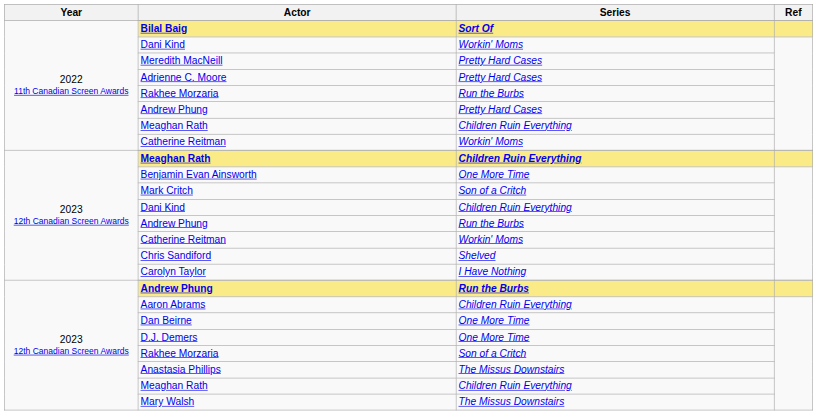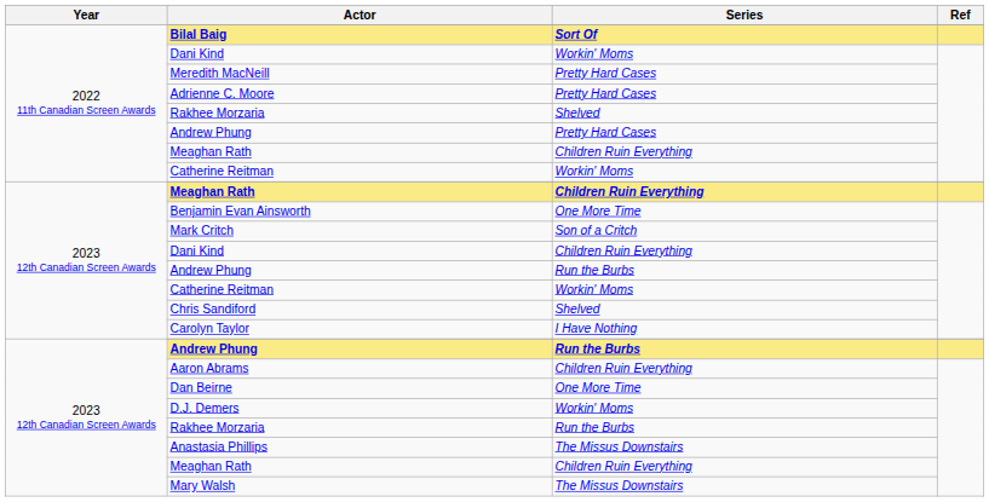2022 11th Canadian Screen Awards / Rakhee Morzaria | Series: Run the Burbs -> Shelved
D.J. Demers | Series: One More Time -> Workin' Moms
2023 12th Canadian Screen Awards / Rakhee Morzaria | Series: Son of a Critch -> Run the Burbs
